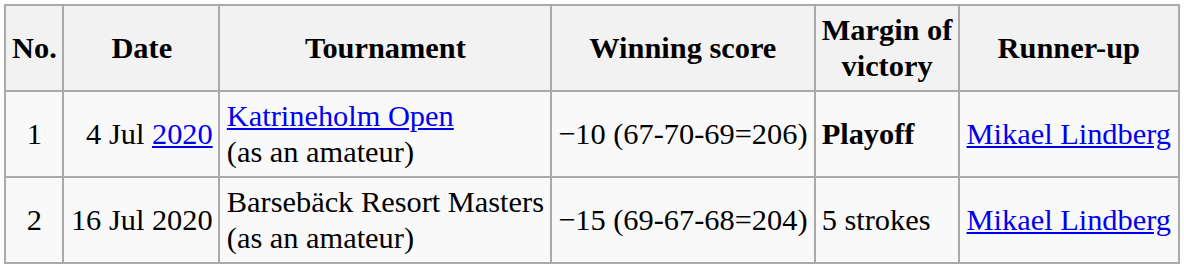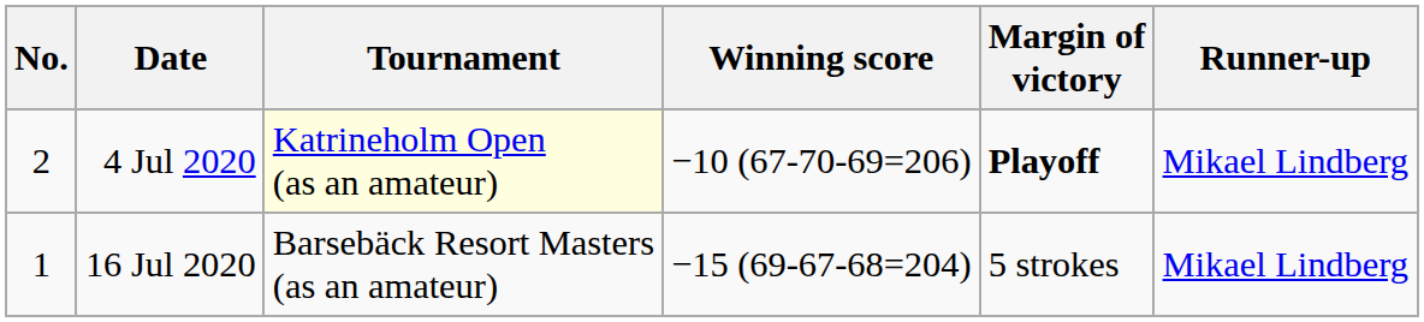4 Jul 2020 | No.: 1 -> 2
4 Jul 2020 | Tournament: no background -> lightyellow background
16 Jul 2020 | No.: 2 -> 1
